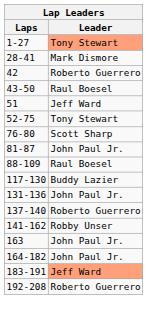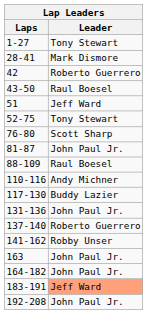1-27 | Leader: lightsalmon background -> no background
+ row: 110-116 | Andy Michner
192-208 | Leader: Roberto Guerrero -> John Paul Jr.
